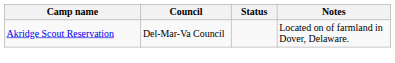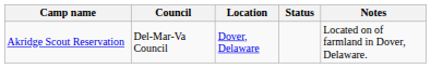+ column: Location | Dover, Delaware
